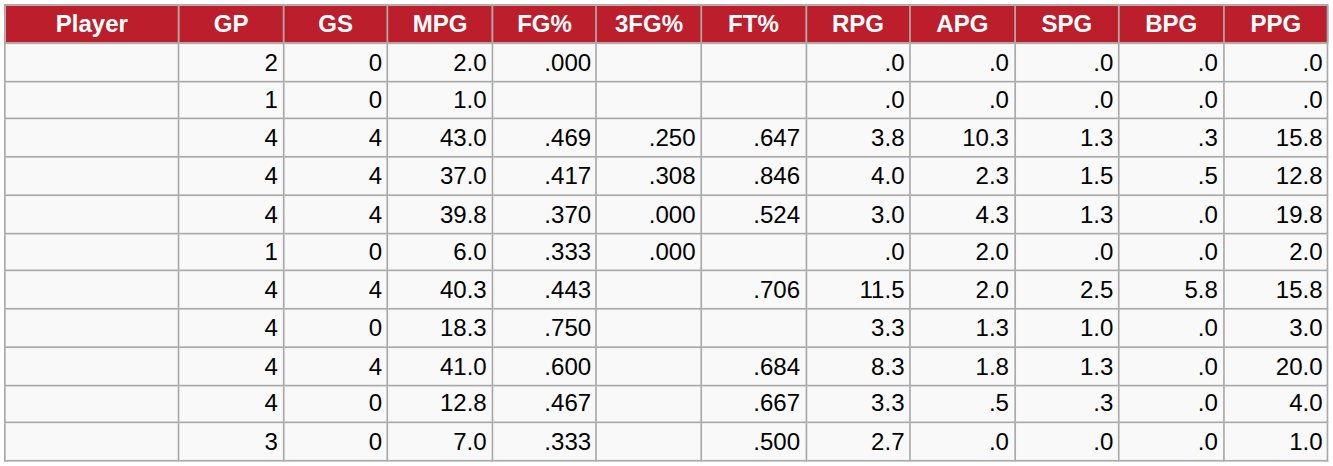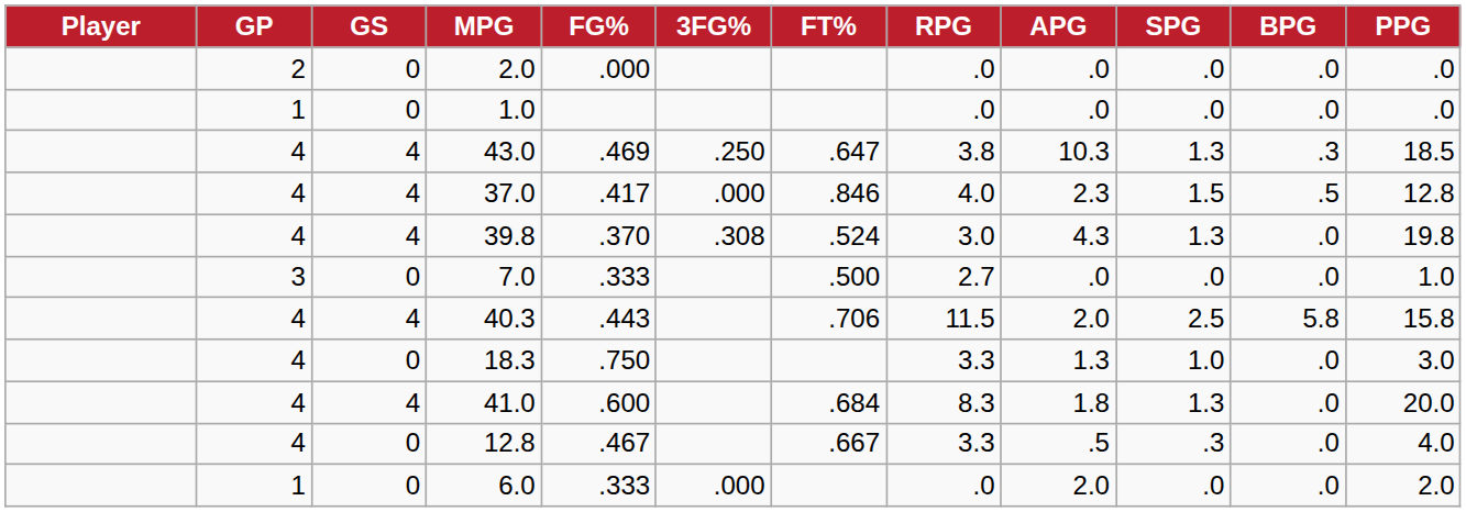43.0 | PPG: 15.8 -> 18.5
37.0 | 3FG%: .308 -> .000
39.8 | 3FG%: .000 -> .308
rows swapped: 7.0 <-> 6.0
